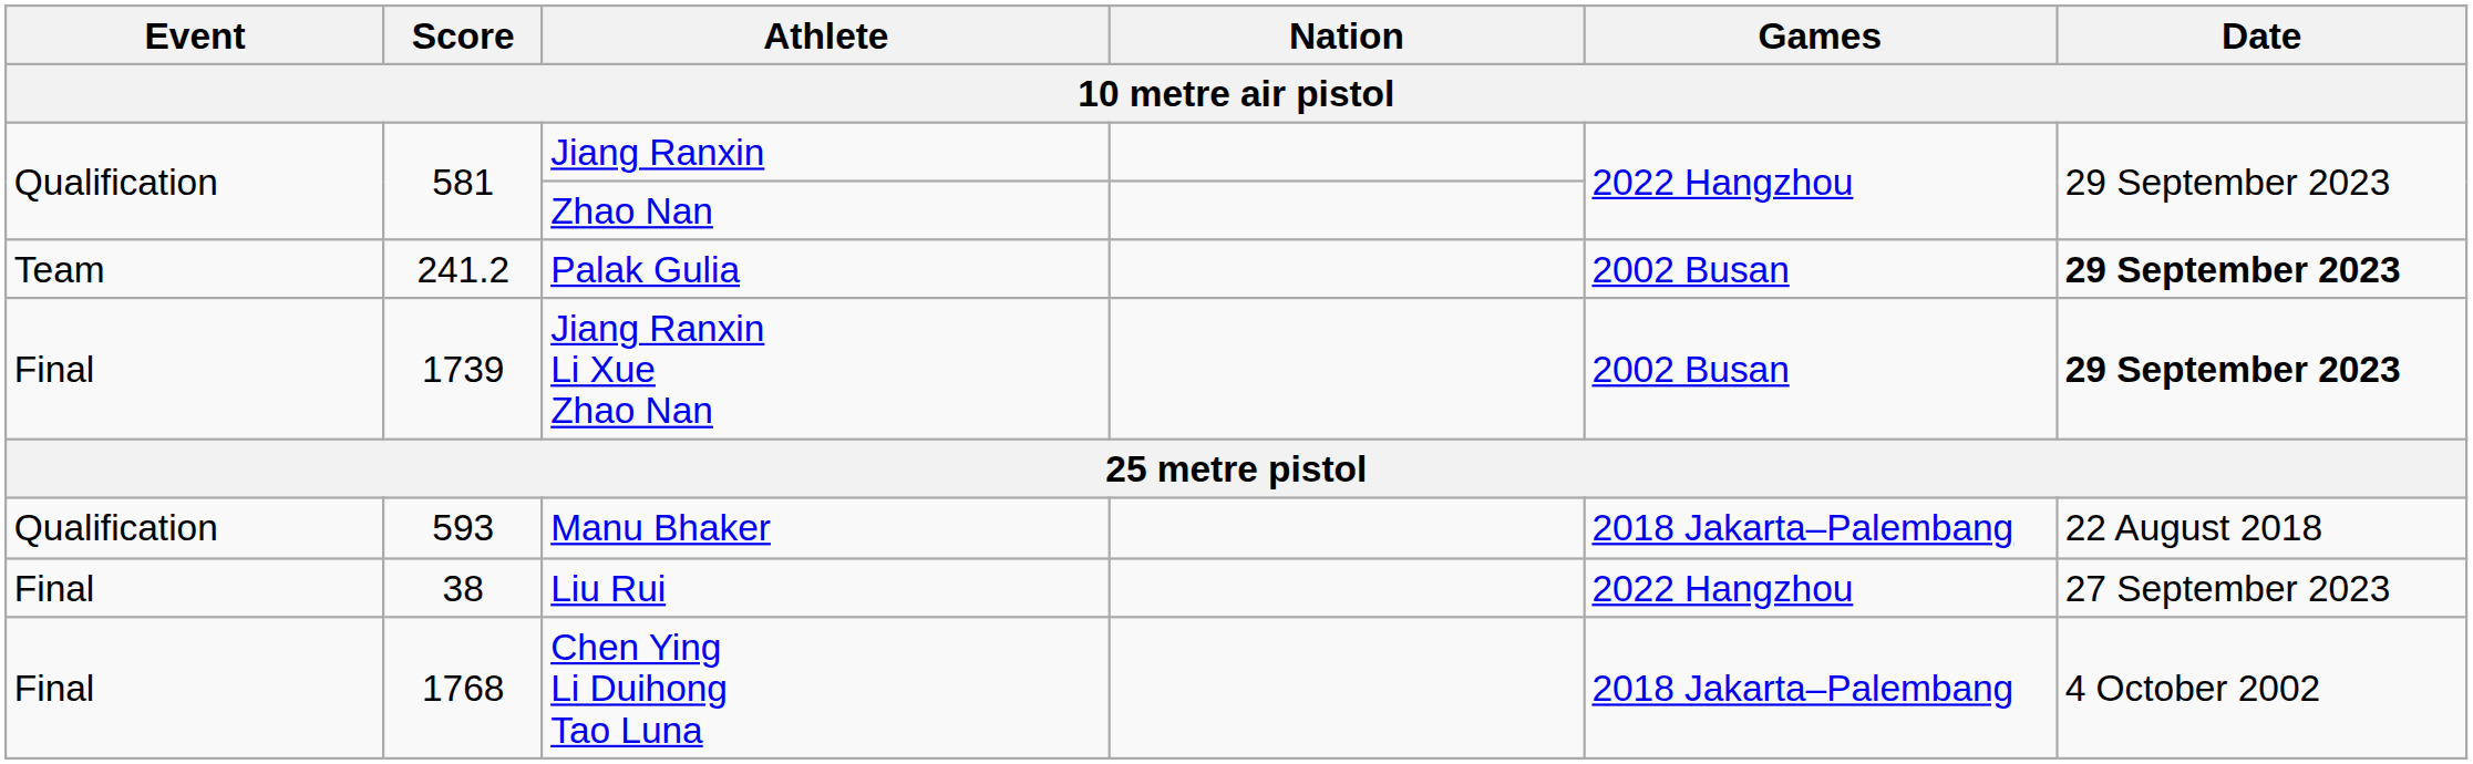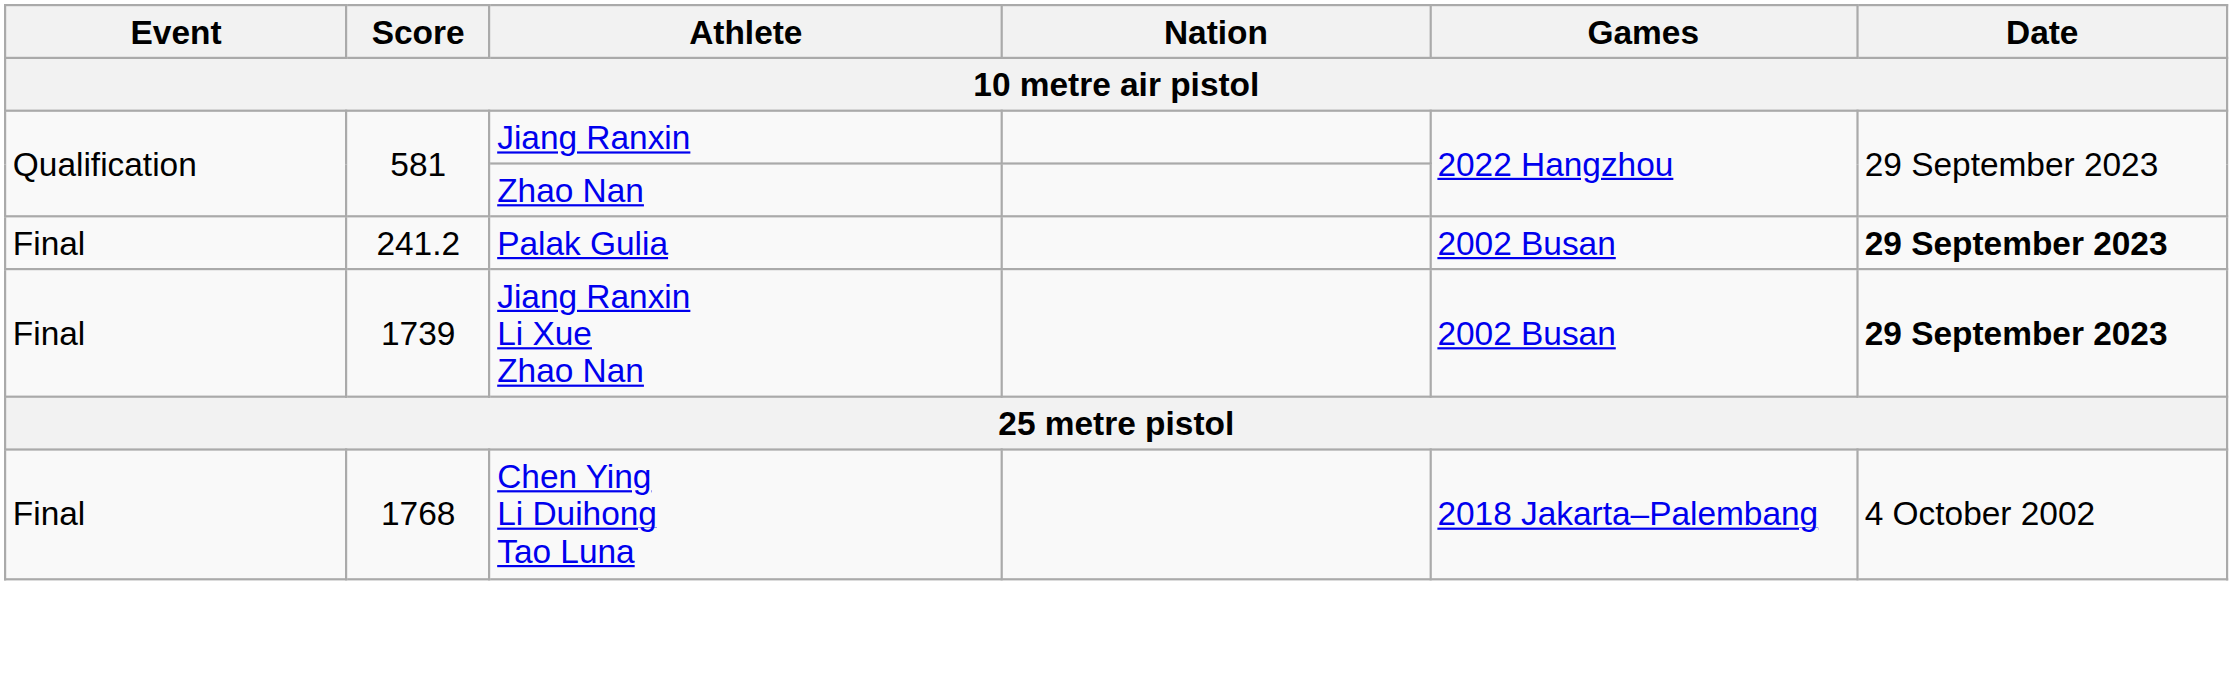Palak Gulia | Event: Team -> Final
- row: Qualification | 593 | Manu Bhaker | 2018 Jakarta–Palembang | 22 August 2018
- row: Final | 38 | Liu Rui | 2022 Hangzhou | 27 September 2023
